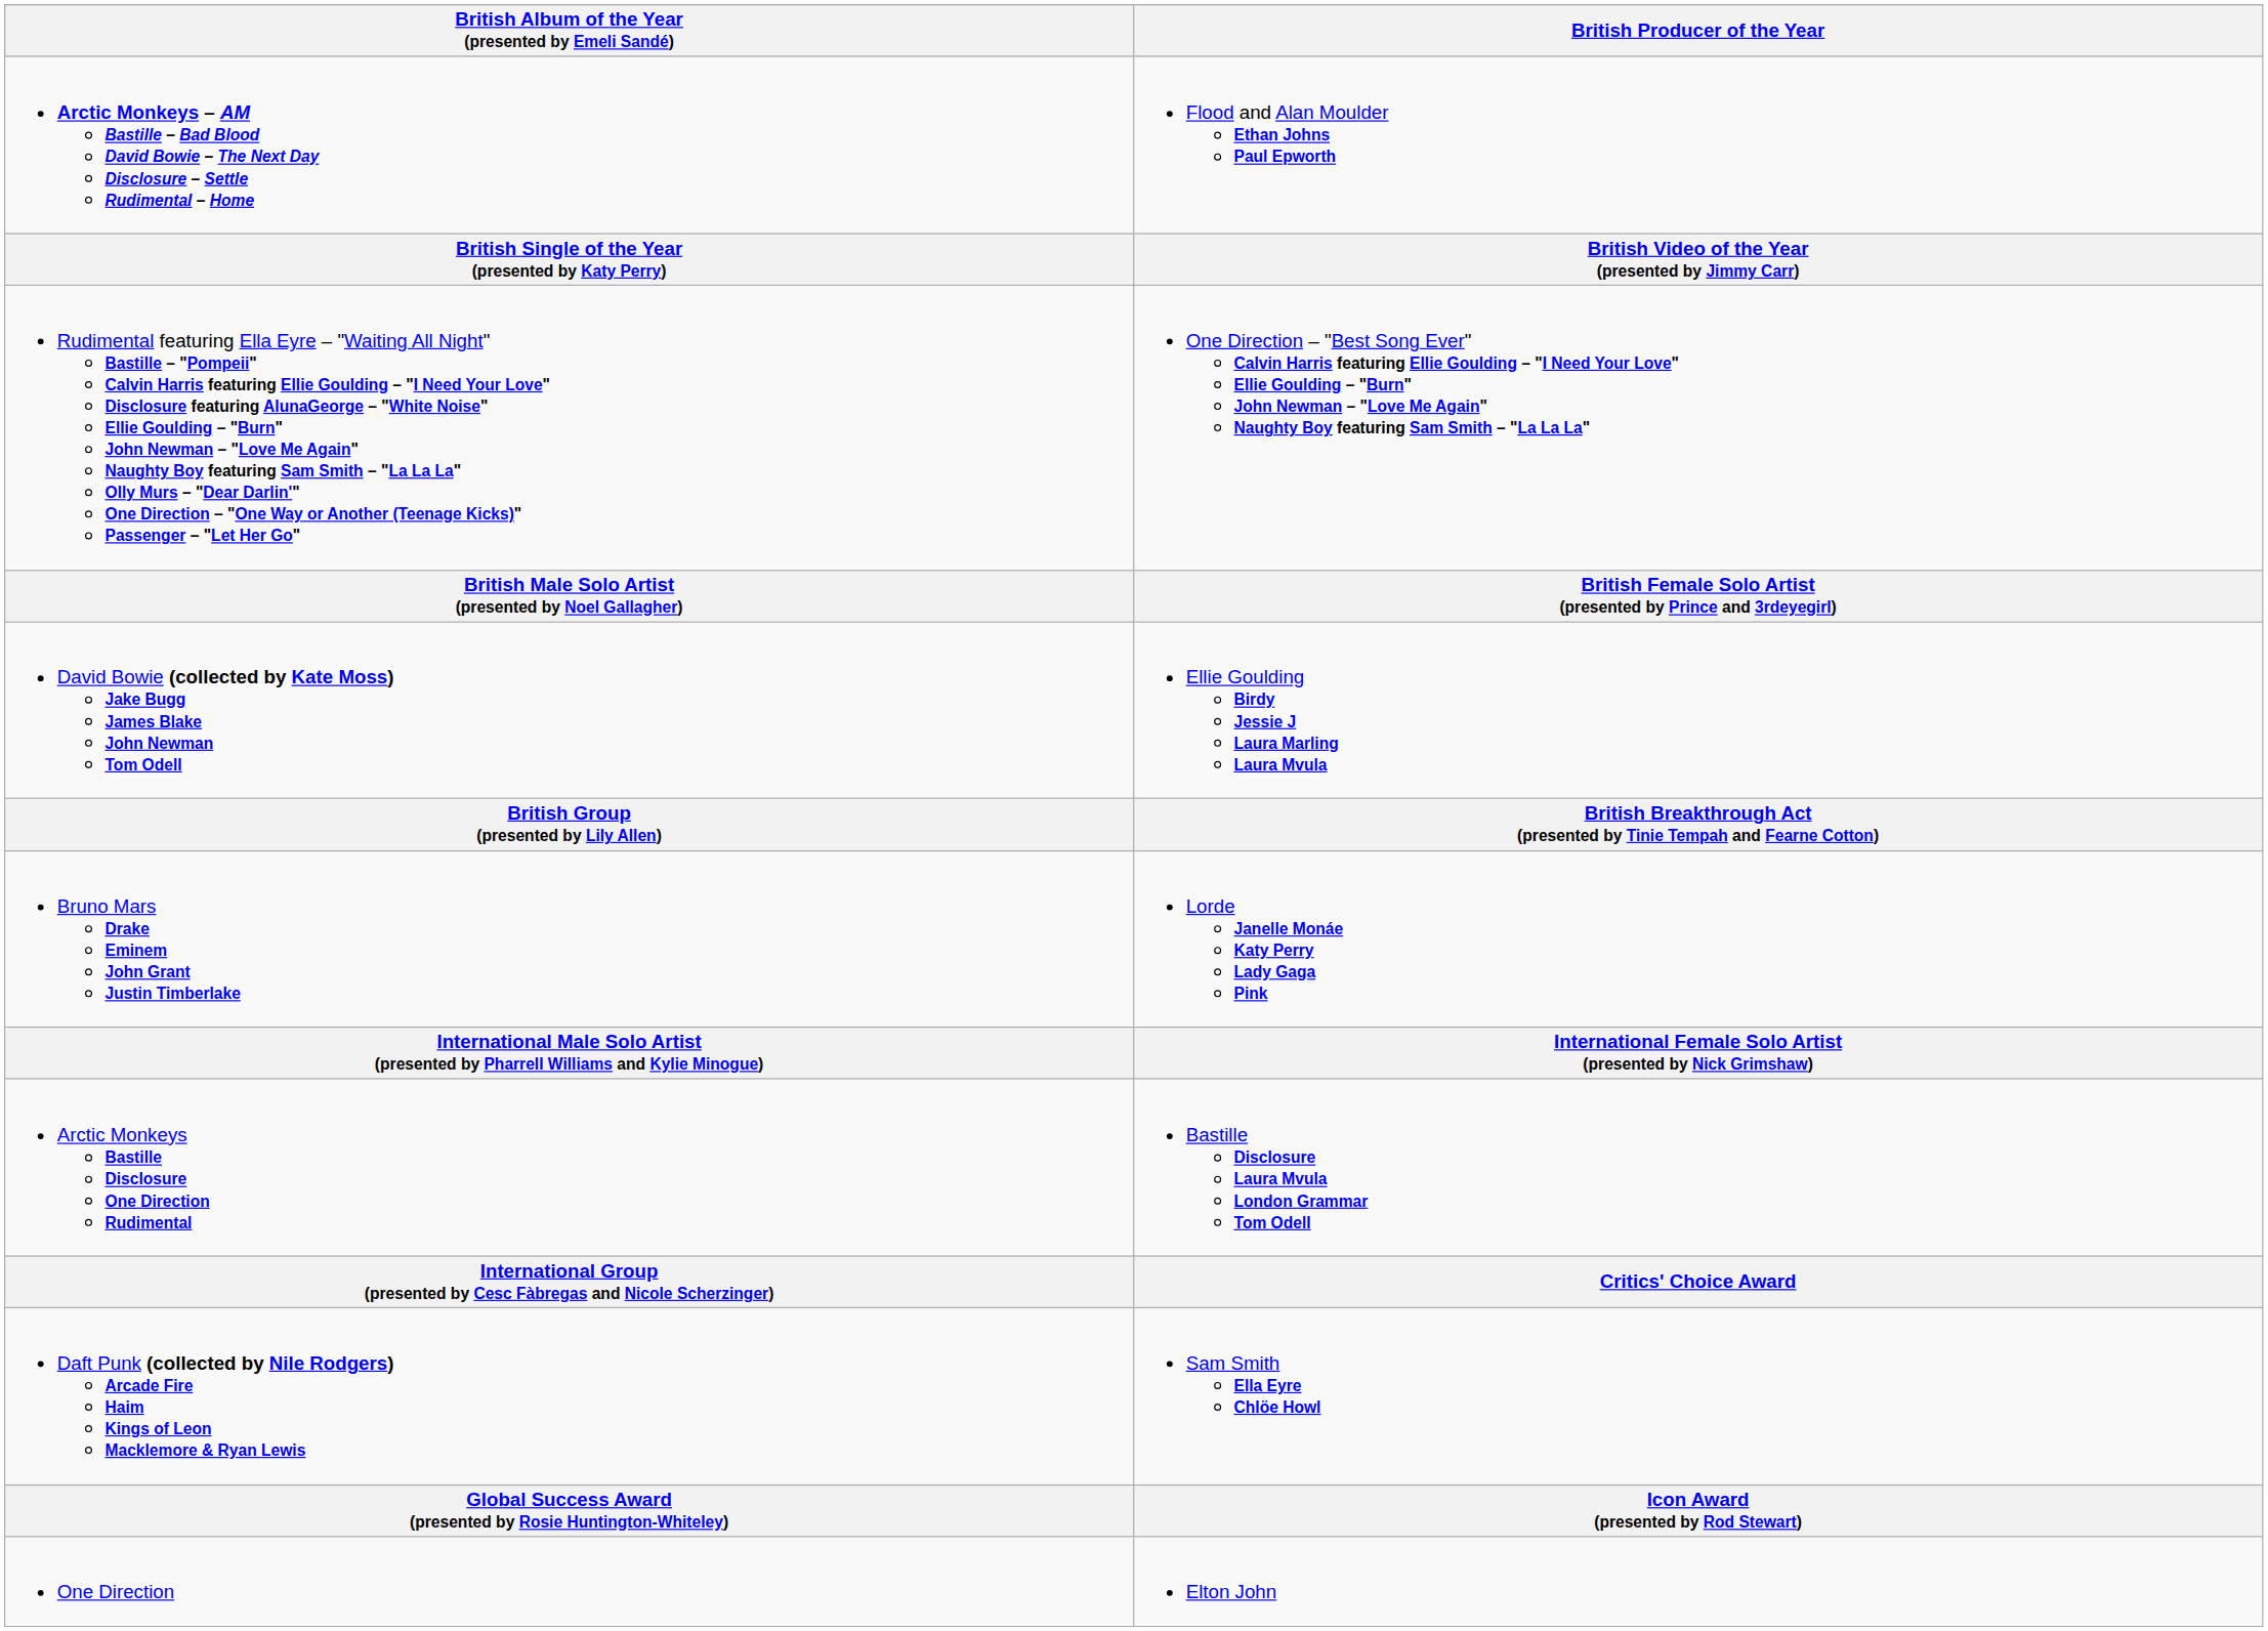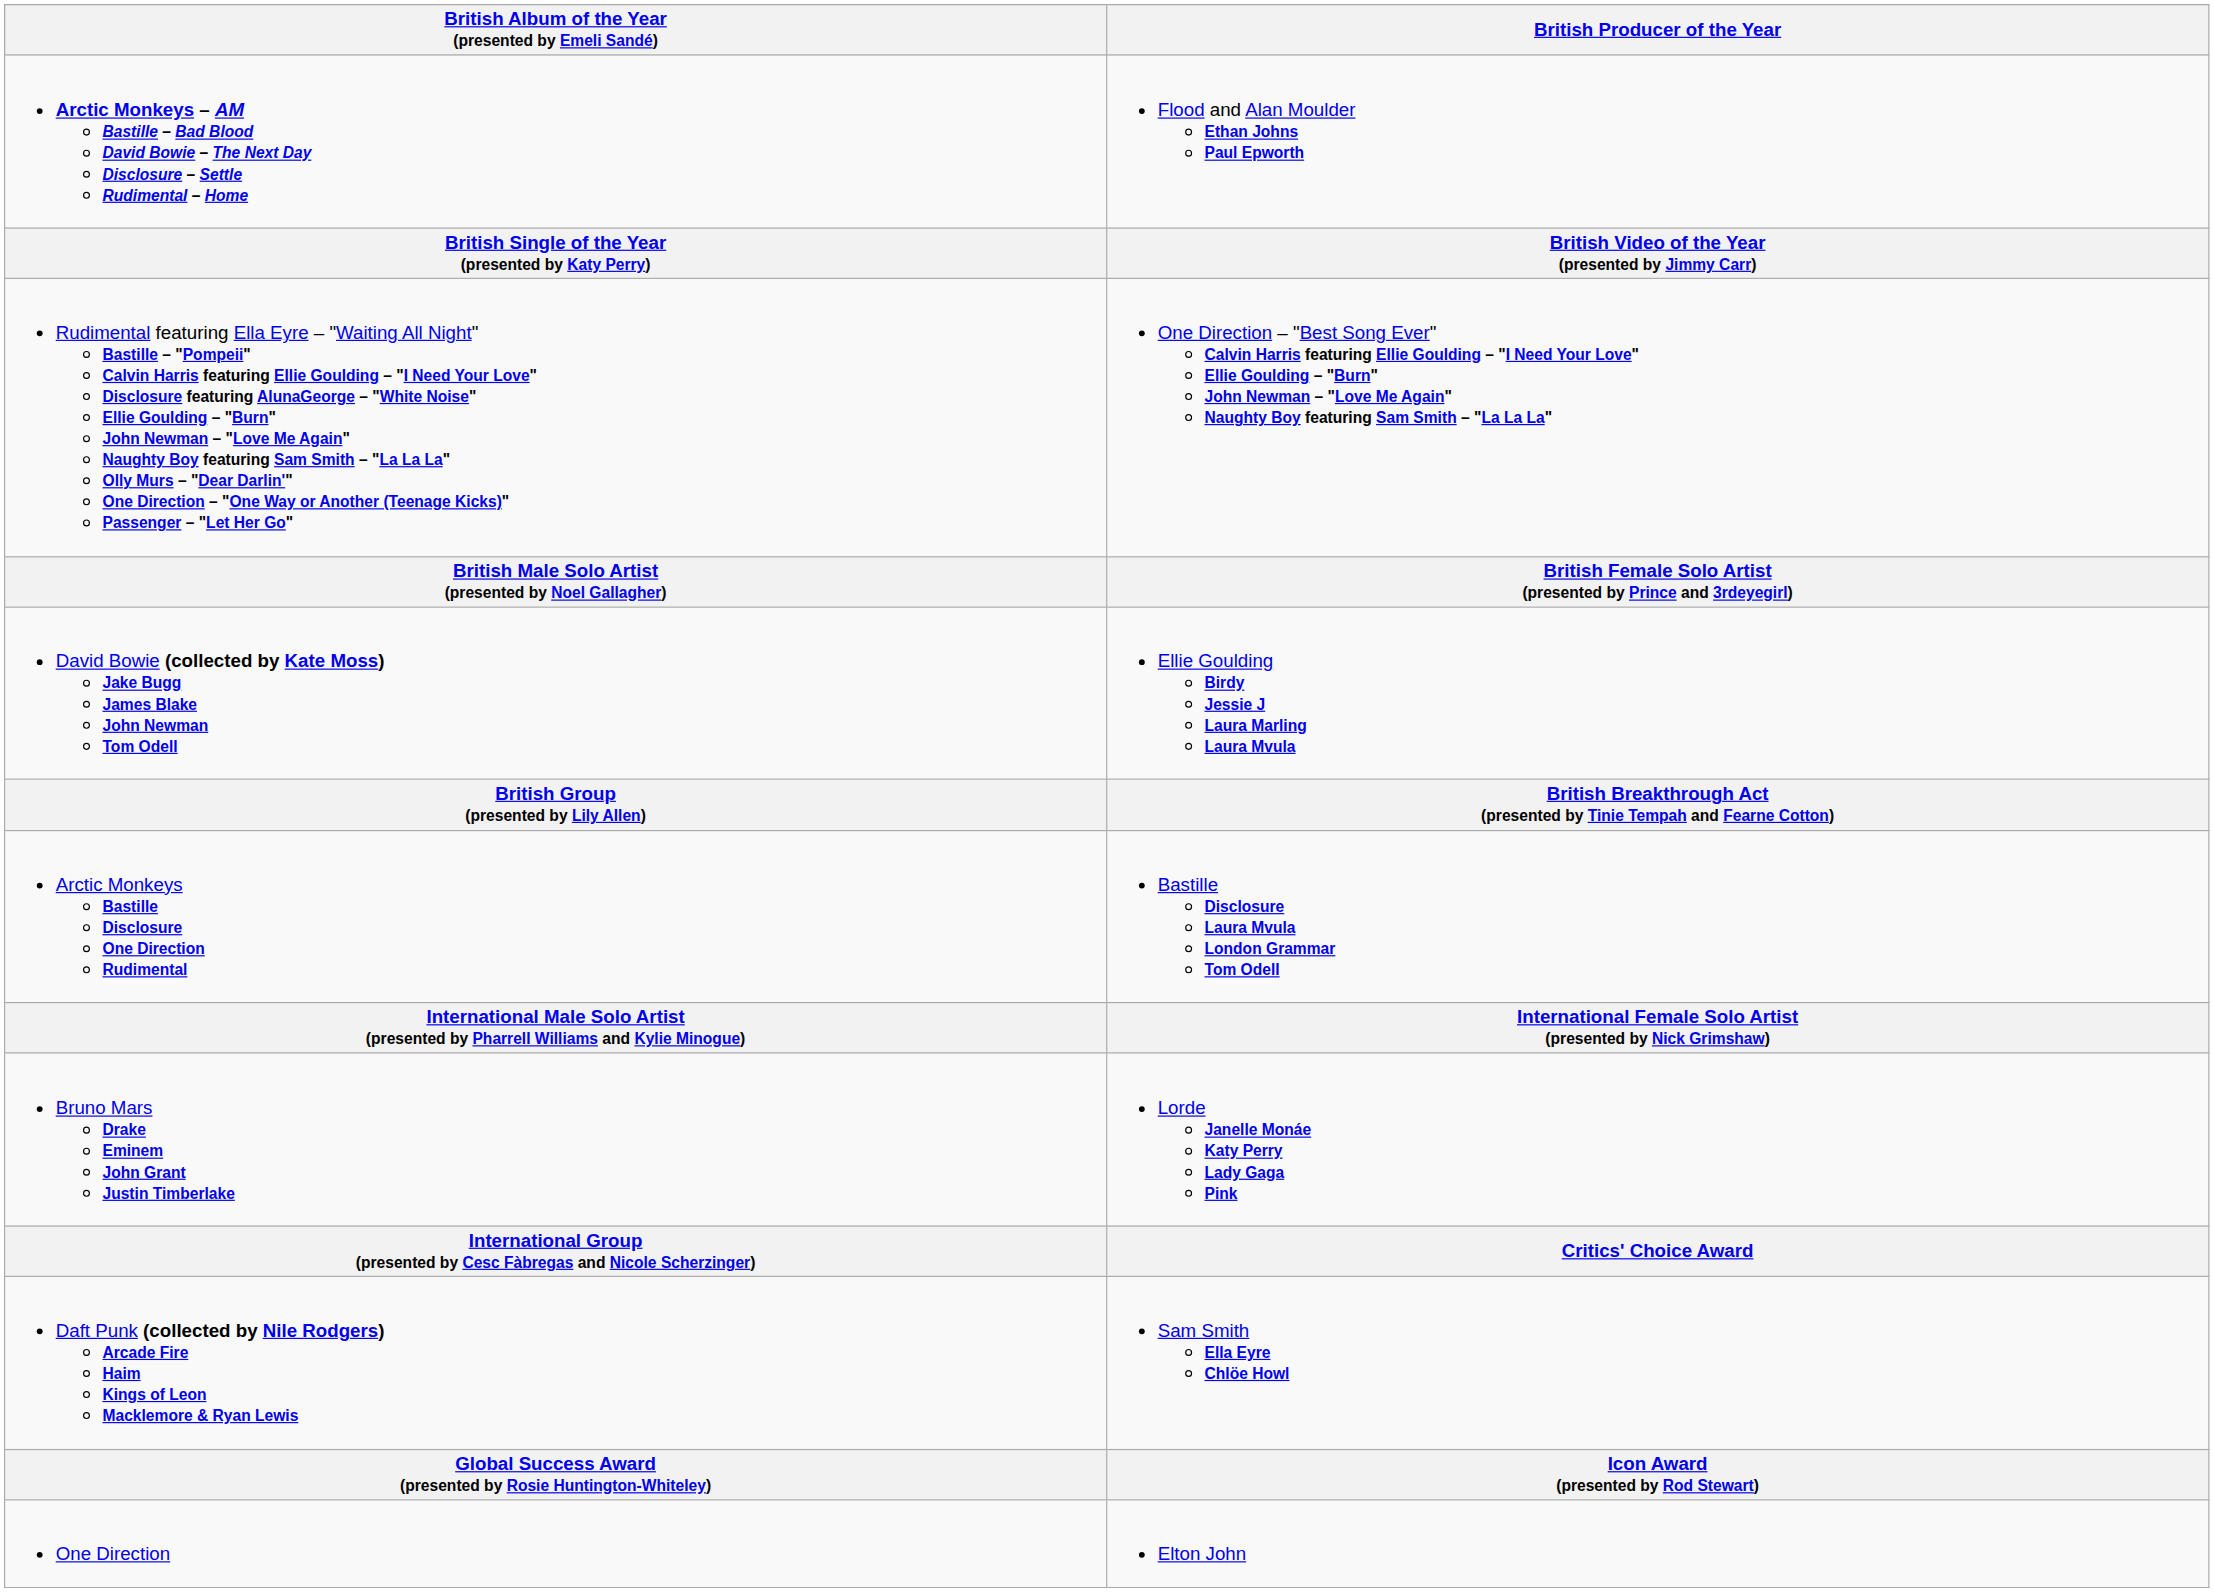rows swapped: Arctic Monkeys Bastille Disclosure One Direction Rudimental <-> Bruno Mars Drake Eminem John Grant Justin Timberlake
